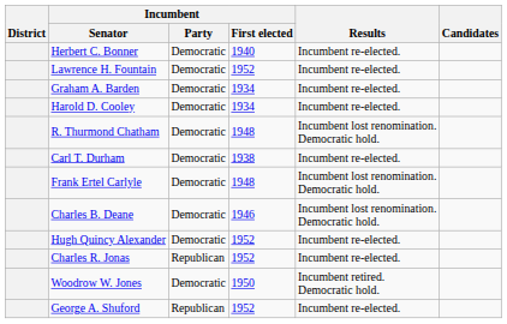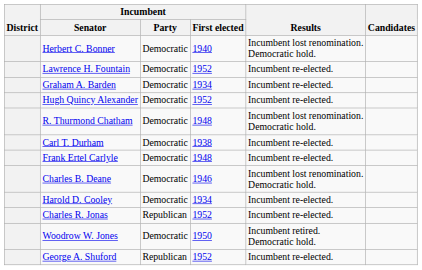Herbert C. Bonner | Results: Incumbent re-elected. -> Incumbent lost renomination. Democratic hold.
rows swapped: Harold D. Cooley <-> Hugh Quincy Alexander
Frank Ertel Carlyle | Results: Incumbent lost renomination. Democratic hold. -> Incumbent re-elected.
